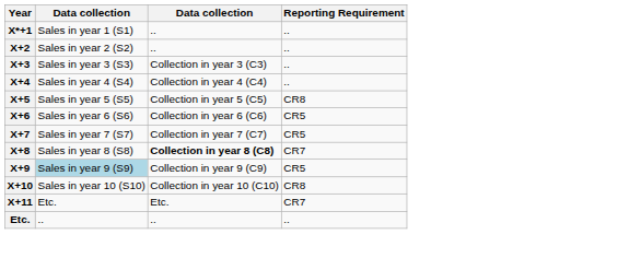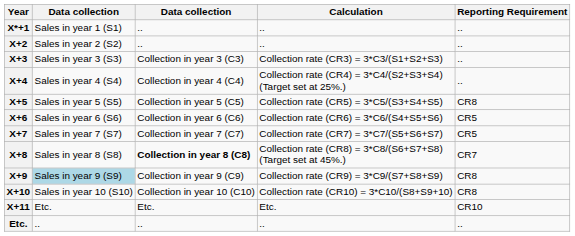+ column: Calculation | .. | .. | Collection rate (CR3) = 3*C3/(S1+S2+S3) | Collection rate (CR4) = 3*C4/(S2+S3+S4) (Target set at 25%.) | Collection rate (CR5) = 3*C5/(S3+S4+S5) | Collection rate (CR6) = 3*C6/(S4+S5+S6) | Collection rate (CR7) = 3*C7/(S5+S6+S7) | Collection rate (CR8) = 3*C8/(S6+S7+S8) (Target set at 45%.) | Collection rate (CR9) = 3*C9/(S7+S8+S9) | Collection rate (CR10) = 3*C10/(S8+S9+10) | Etc. | ..
X+9 | Reporting Requirement: CR5 -> CR8
X+11 | Reporting Requirement: CR7 -> CR10
